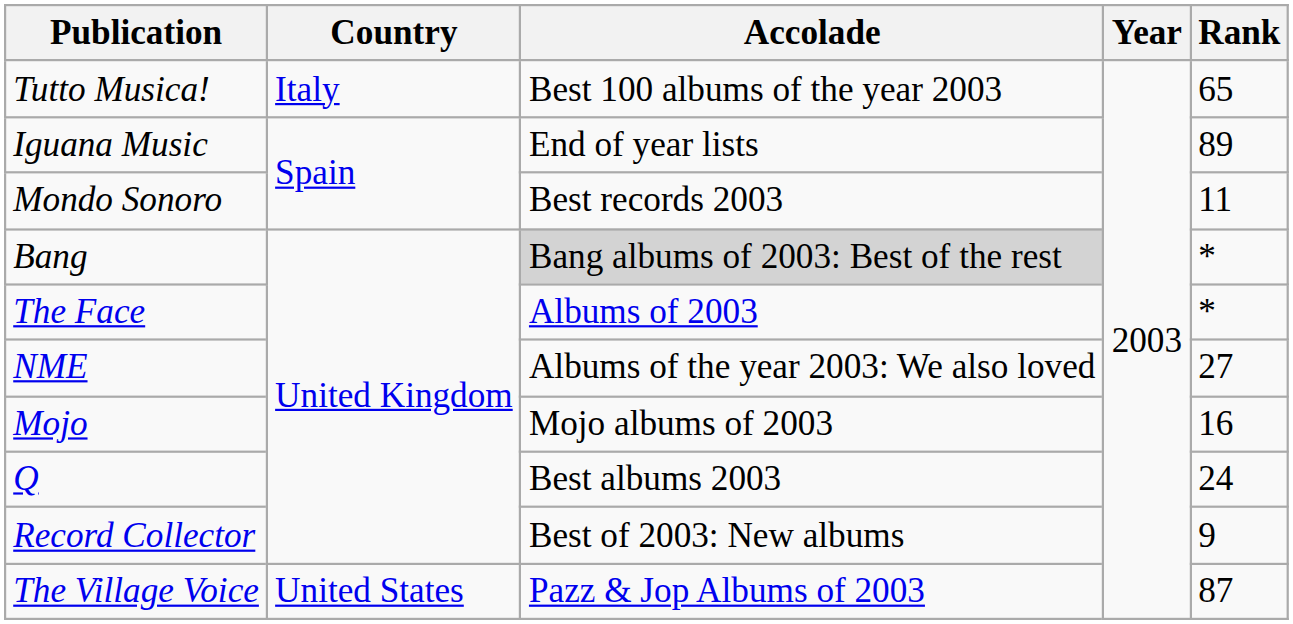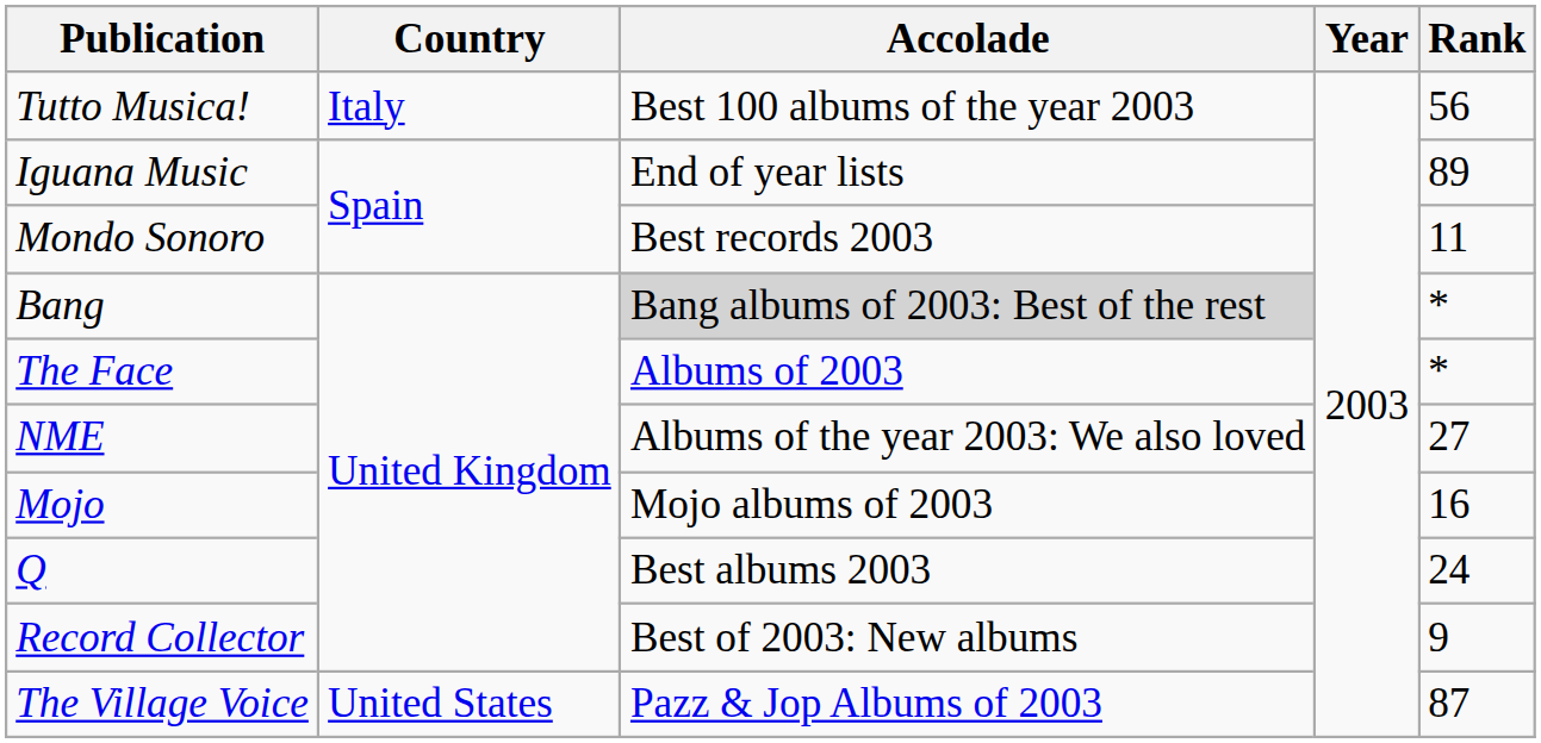Tutto Musica! | Rank: 65 -> 56
